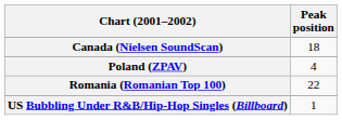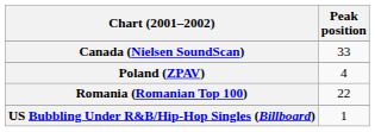Canada (Nielsen SoundScan) | Peak position: 18 -> 33
